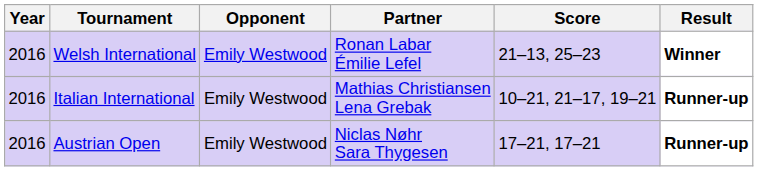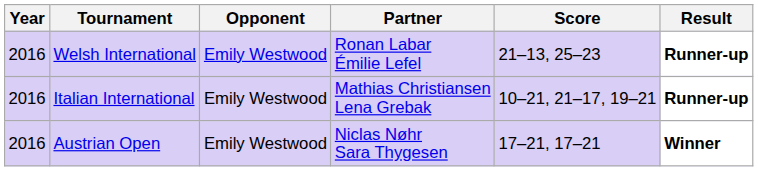Welsh International | Result: Winner -> Runner-up
Austrian Open | Result: Runner-up -> Winner
